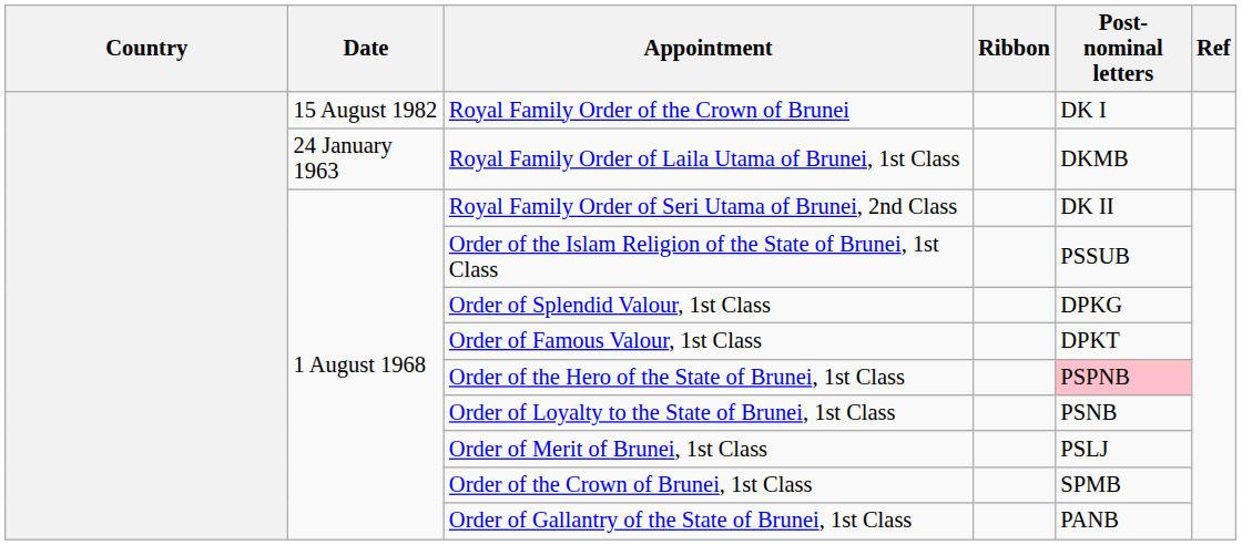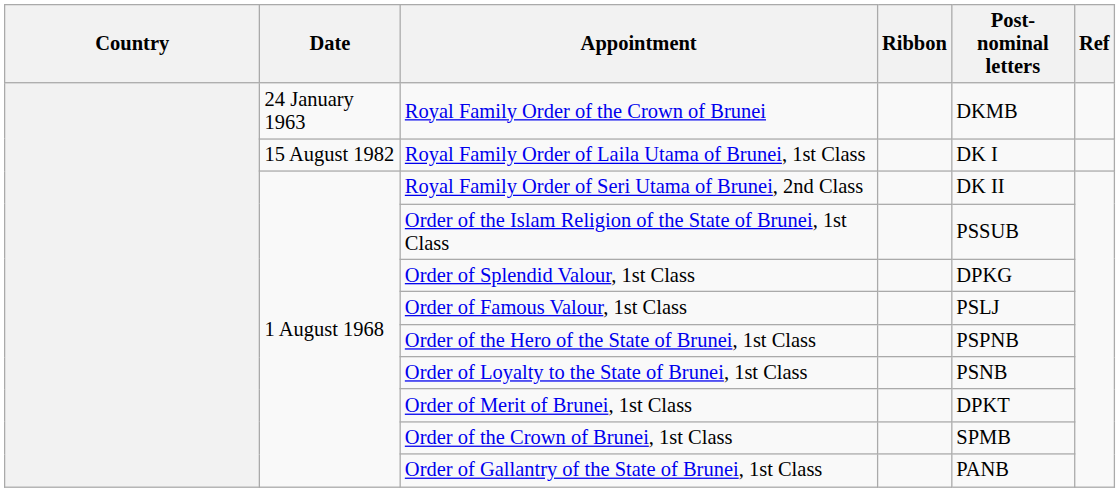Royal Family Order of the Crown of Brunei | Date: 15 August 1982 -> 24 January 1963
Royal Family Order of the Crown of Brunei | Post-nominal letters: DK I -> DKMB
Royal Family Order of Laila Utama of Brunei, 1st Class | Date: 24 January 1963 -> 15 August 1982
Royal Family Order of Laila Utama of Brunei, 1st Class | Post-nominal letters: DKMB -> DK I
Order of Famous Valour, 1st Class | Post-nominal letters: DPKT -> PSLJ
Order of the Hero of the State of Brunei, 1st Class | Post-nominal letters: pink background -> no background
Order of Merit of Brunei, 1st Class | Post-nominal letters: PSLJ -> DPKT
